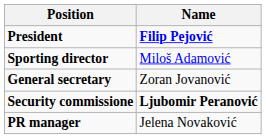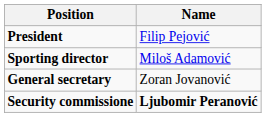President | Name: bold -> normal
- row: PR manager | Jelena Novaković
